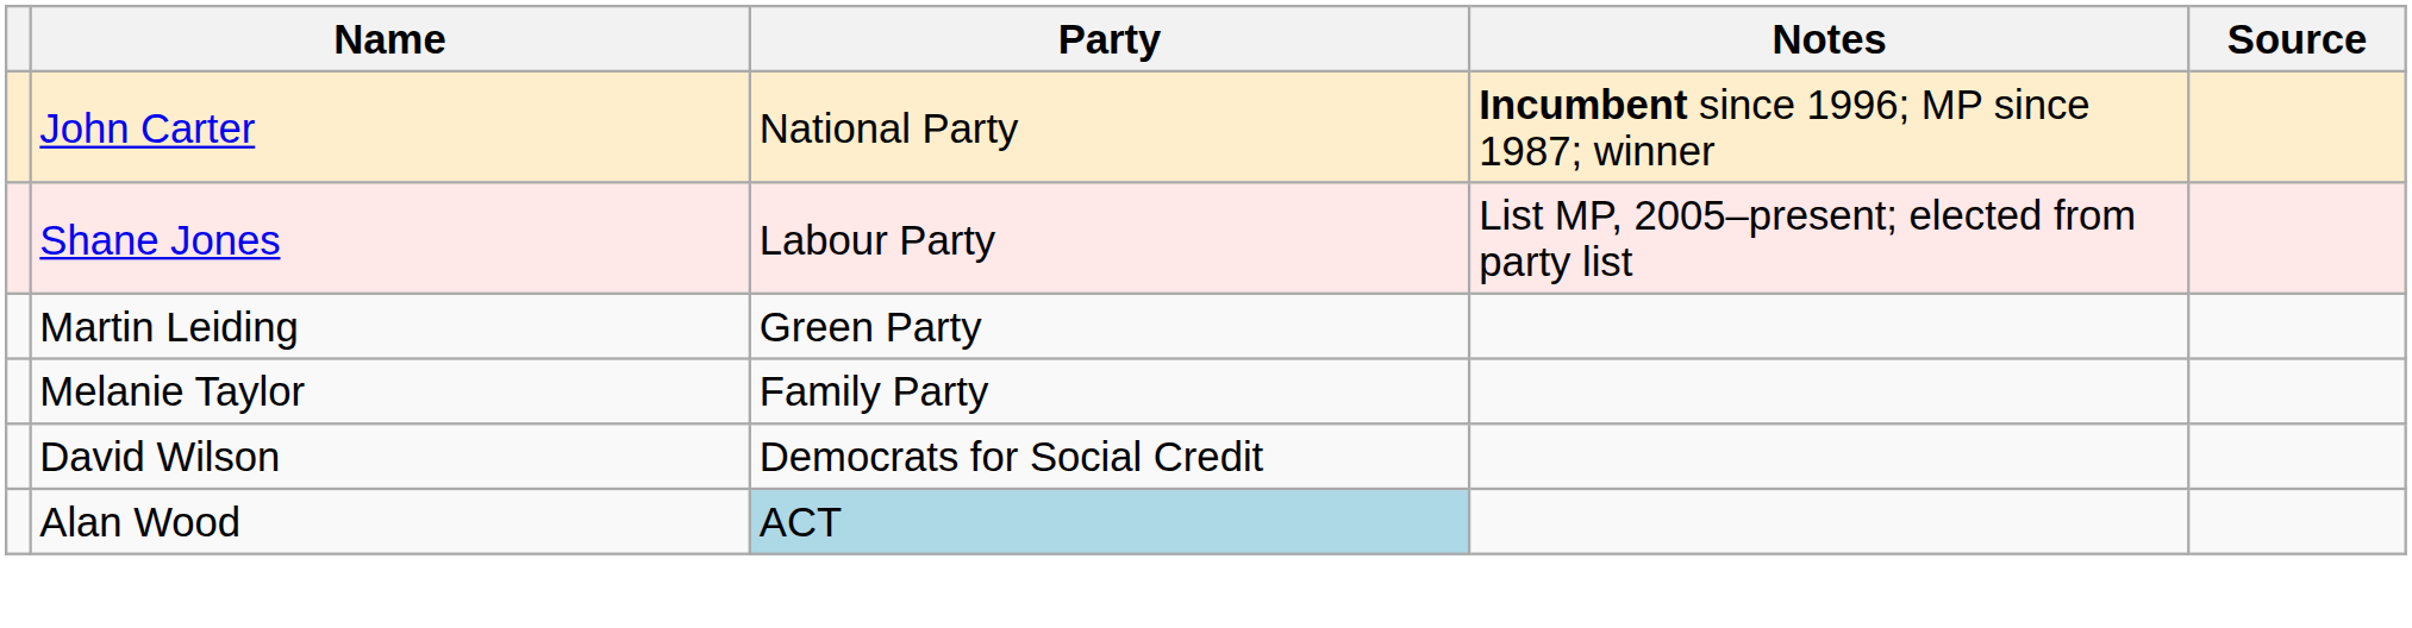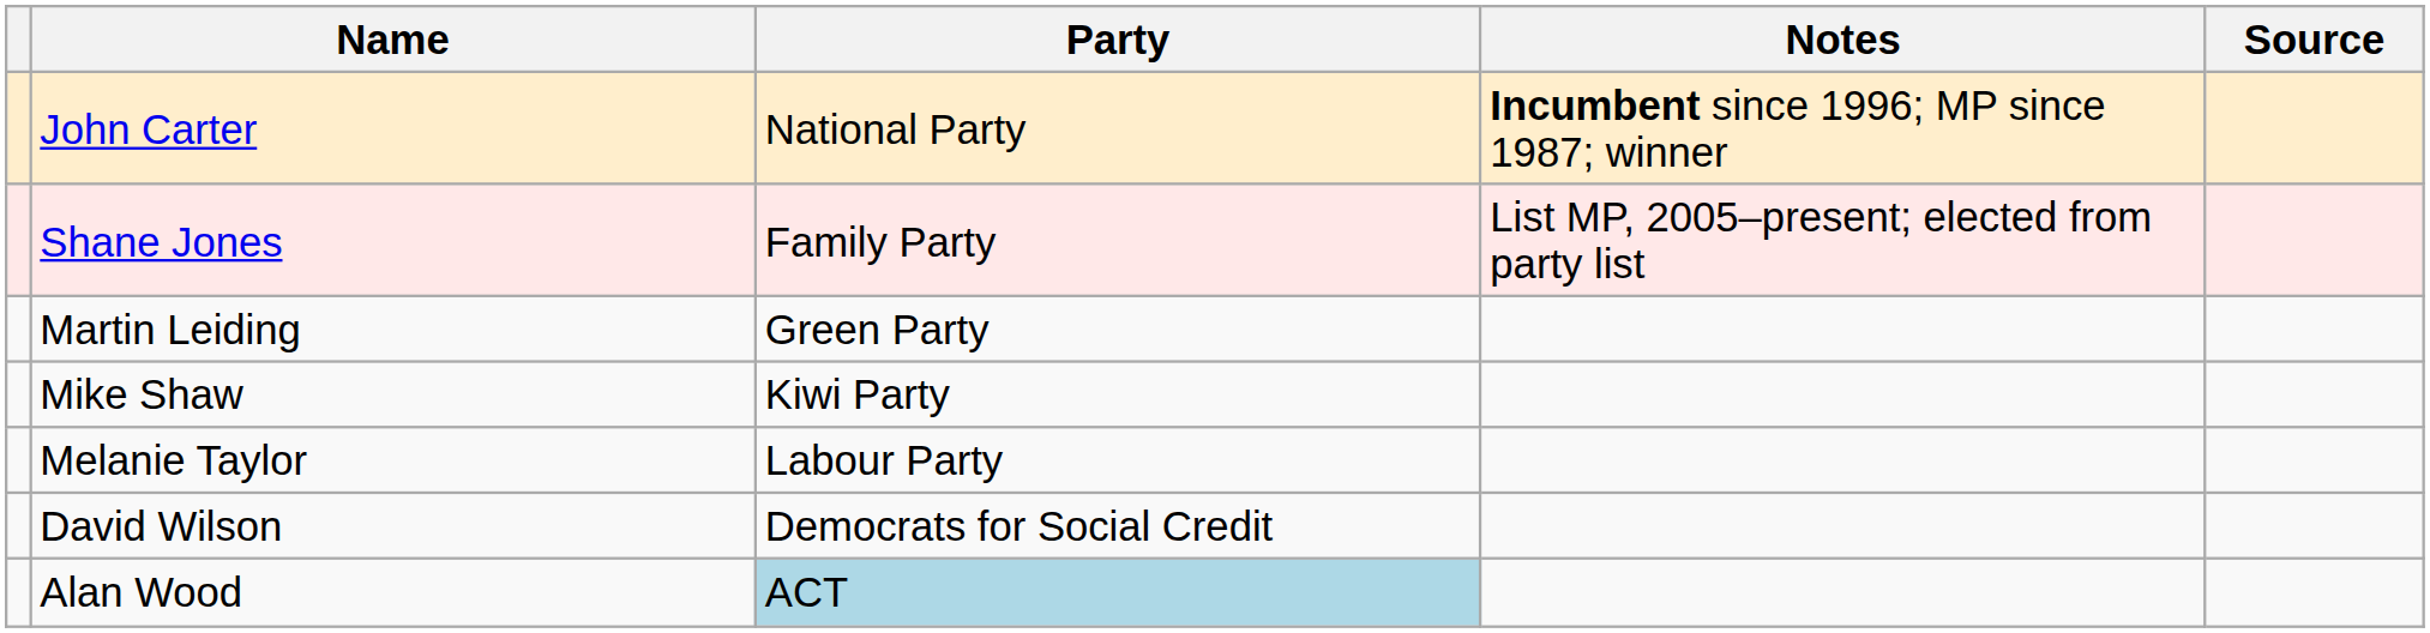Shane Jones | Party: Labour Party -> Family Party
+ row: Mike Shaw | Kiwi Party
Melanie Taylor | Party: Family Party -> Labour Party
